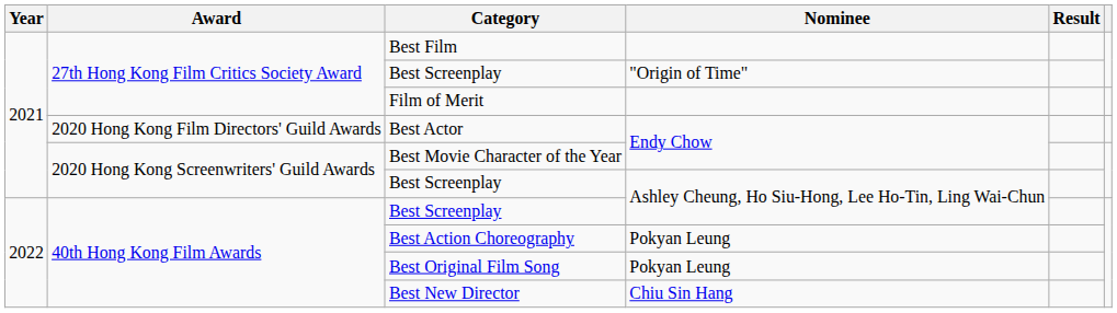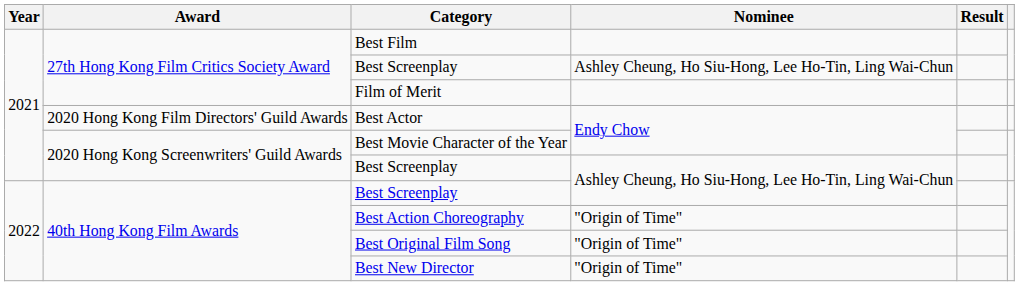27th Hong Kong Film Critics Society Award / Best Screenplay | Nominee: "Origin of Time" -> Ashley Cheung, Ho Siu-Hong, Lee Ho-Tin, Ling Wai-Chun
Best Action Choreography | Nominee: Pokyan Leung -> "Origin of Time"
Best Original Film Song | Nominee: Pokyan Leung -> "Origin of Time"
Best New Director | Nominee: Chiu Sin Hang -> "Origin of Time"
